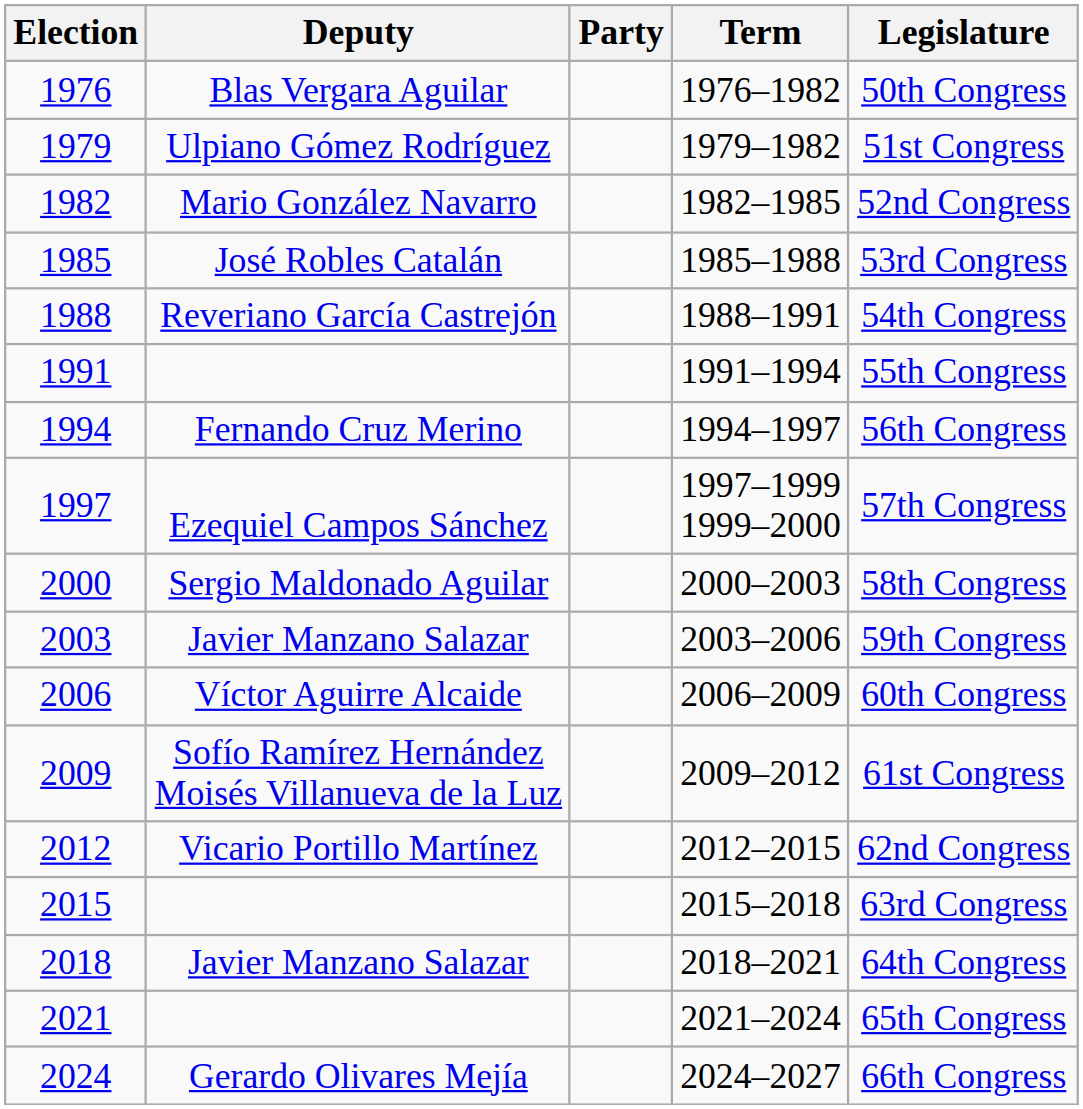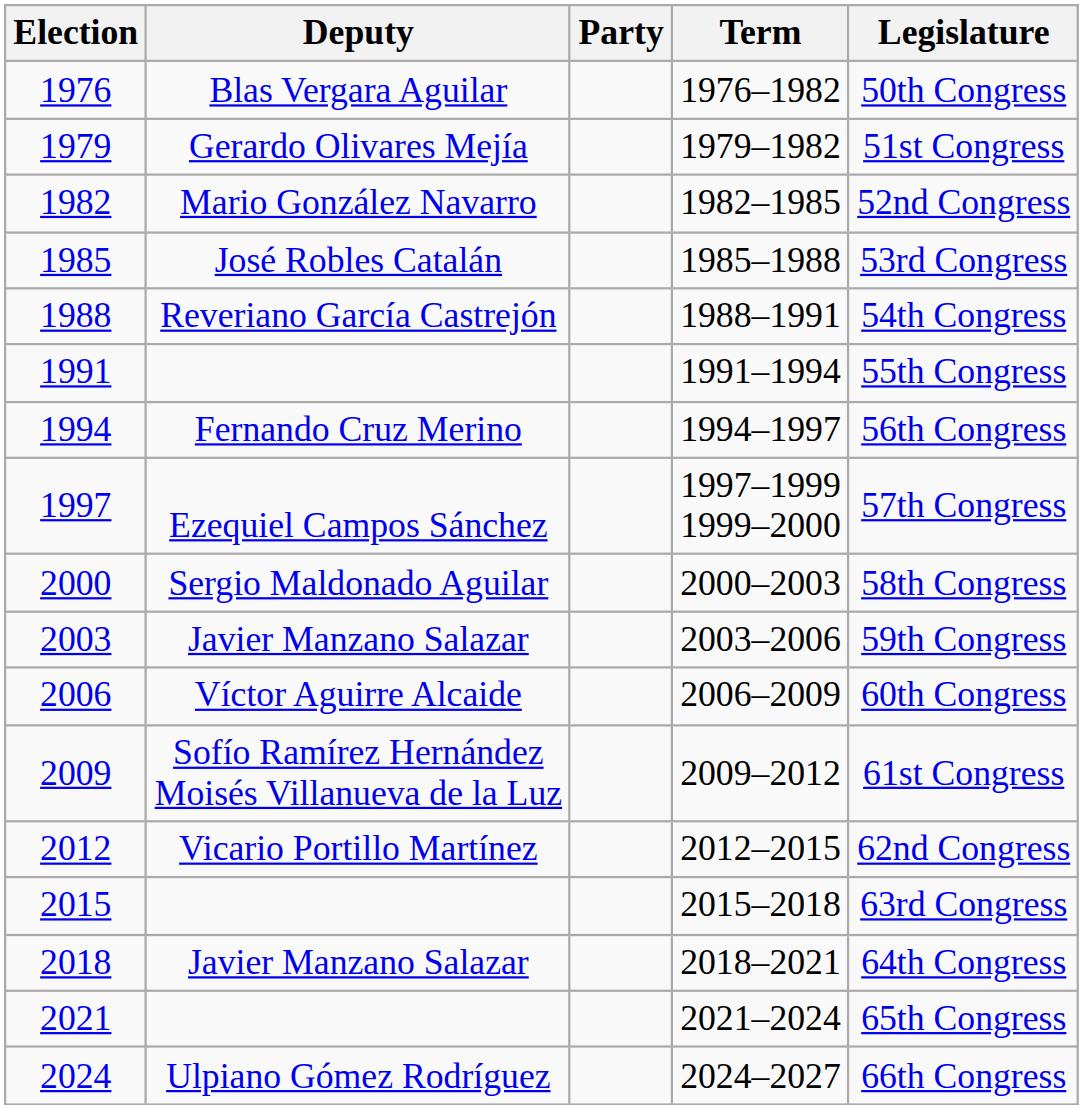1979 | Deputy: Ulpiano Gómez Rodríguez -> Gerardo Olivares Mejía
2024 | Deputy: Gerardo Olivares Mejía -> Ulpiano Gómez Rodríguez
